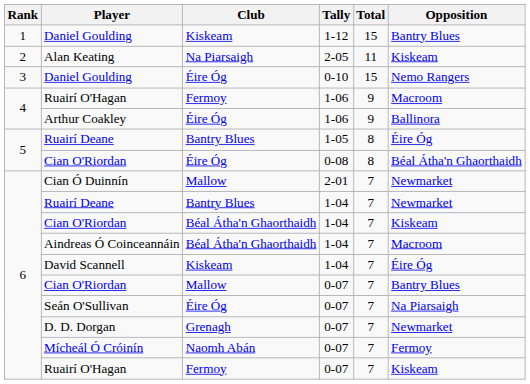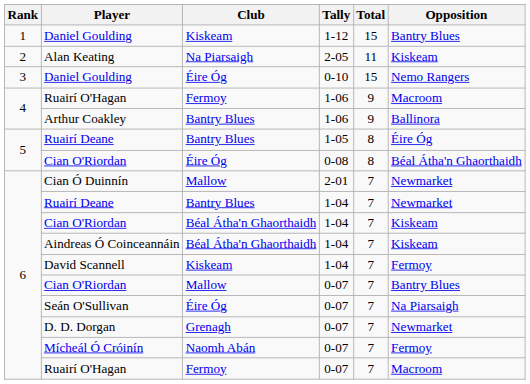Arthur Coakley | Club: Éire Óg -> Bantry Blues
Aindreas Ó Coinceannáin | Opposition: Macroom -> Kiskeam
David Scannell | Opposition: Éire Óg -> Fermoy
Ruairí O'Hagan / 0-07 | Opposition: Kiskeam -> Macroom
